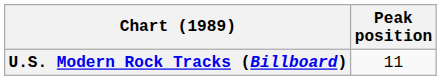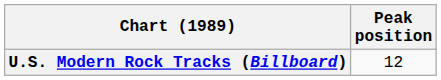U.S. Modern Rock Tracks (Billboard) | Peak position: 11 -> 12
